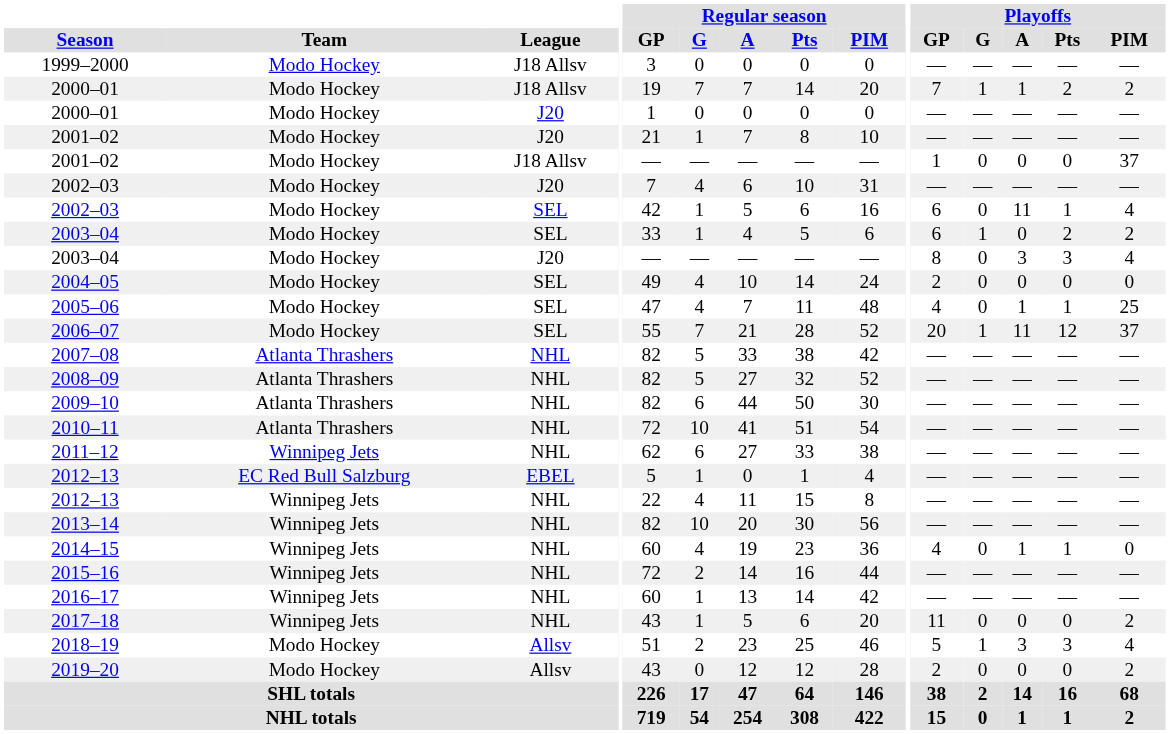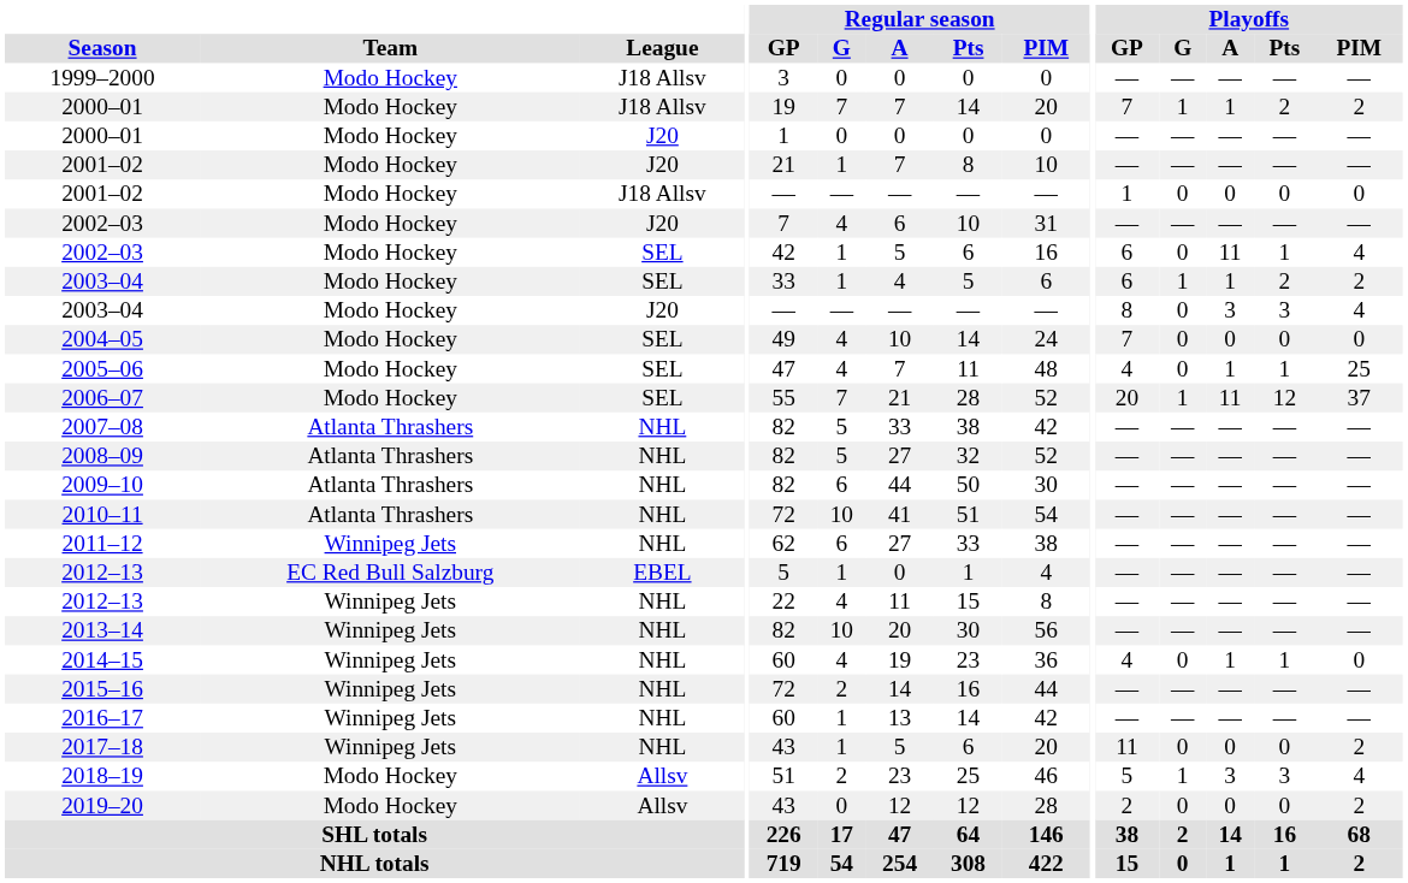2001–02 / J18 Allsv | Playoffs / PIM: 37 -> 0
2003–04 / SEL | Playoffs / A: 0 -> 1
2004–05 | Playoffs / GP: 2 -> 7
